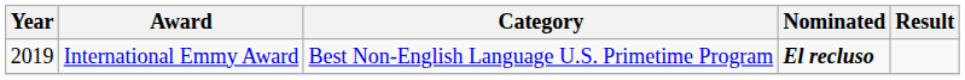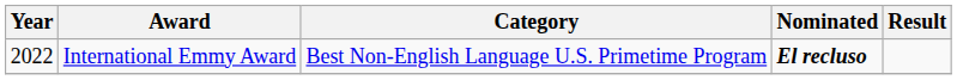International Emmy Award | Year: 2019 -> 2022
